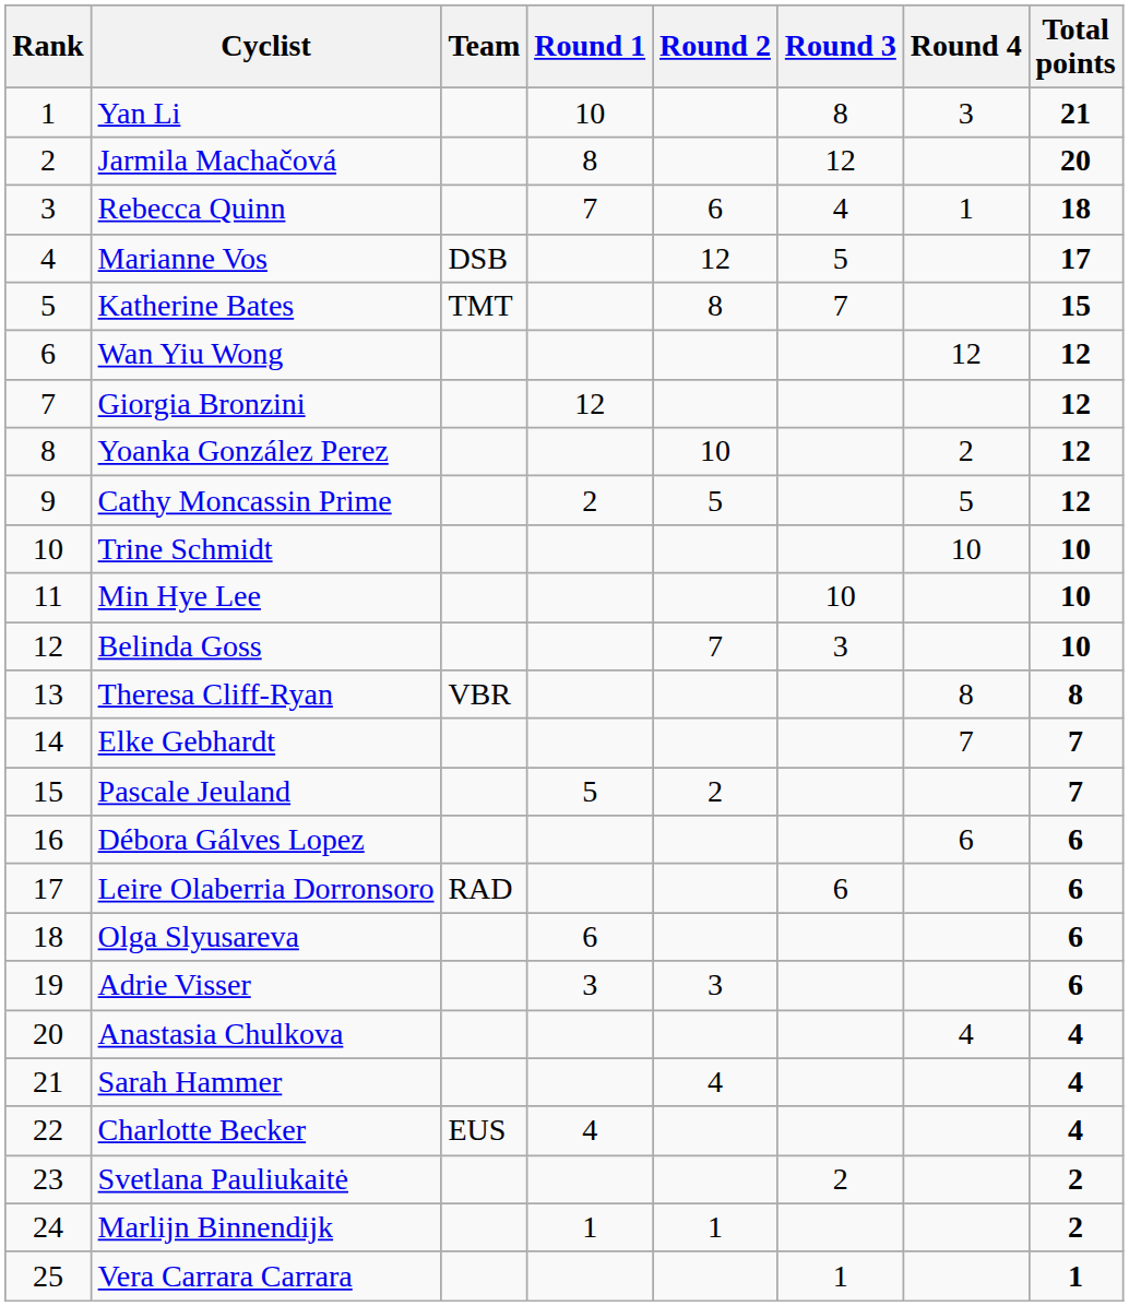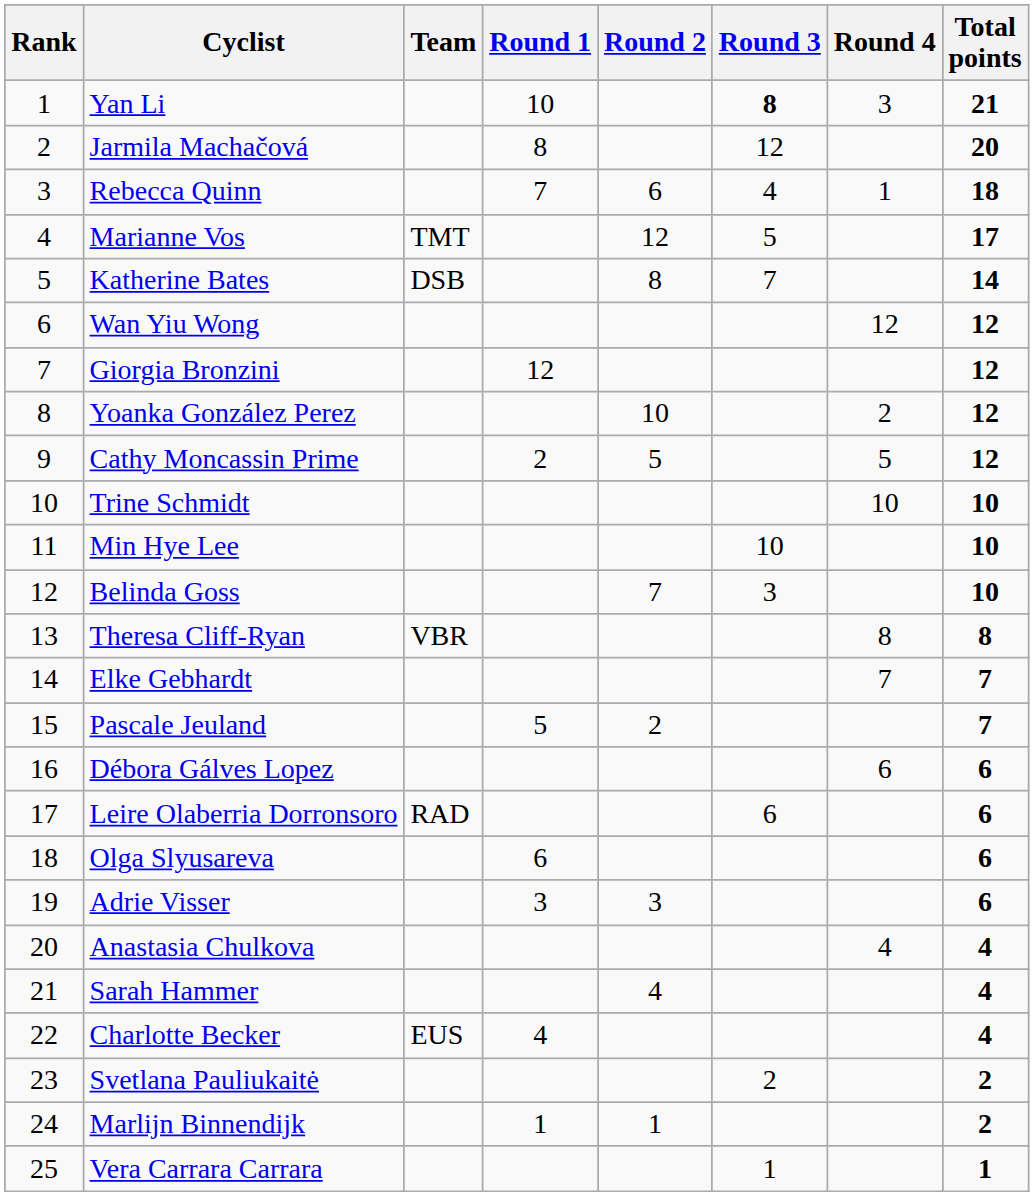Yan Li | Round 3: normal -> bold
Marianne Vos | Team: DSB -> TMT
Katherine Bates | Team: TMT -> DSB
Katherine Bates | Total points: 15 -> 14
